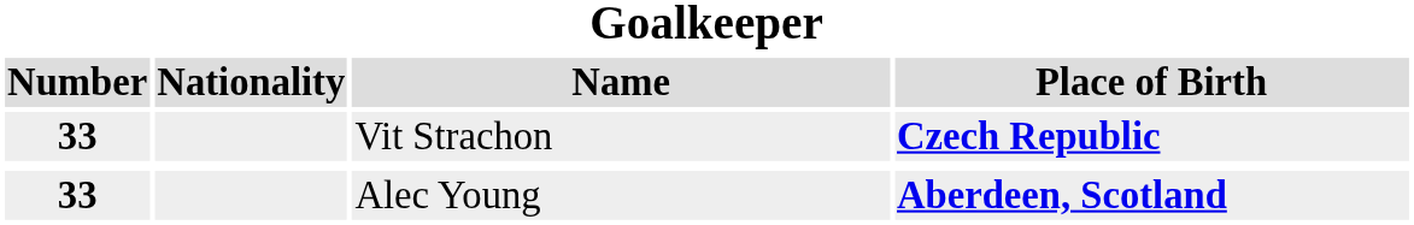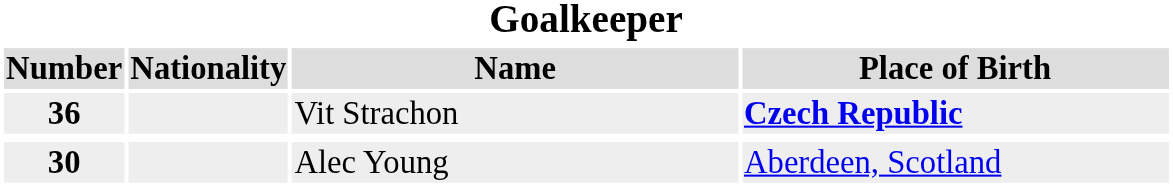Vit Strachon | Number: 33 -> 36
Alec Young | Number: 33 -> 30
Alec Young | Place of Birth: bold -> normal
